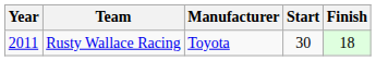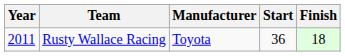Rusty Wallace Racing | Start: 30 -> 36
